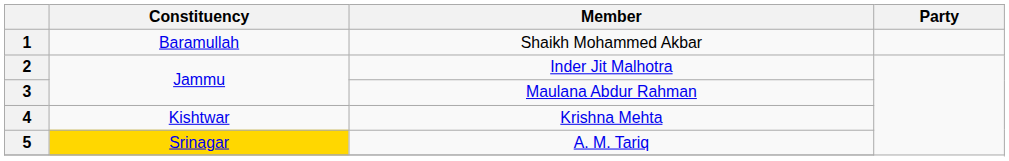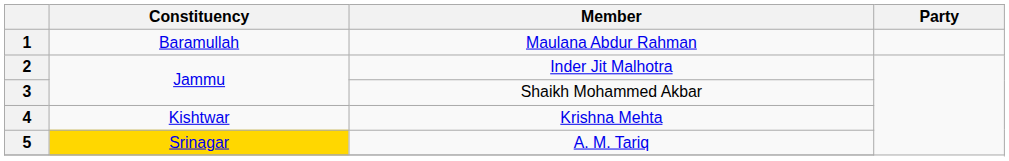1 | Member: Shaikh Mohammed Akbar -> Maulana Abdur Rahman
3 | Member: Maulana Abdur Rahman -> Shaikh Mohammed Akbar
